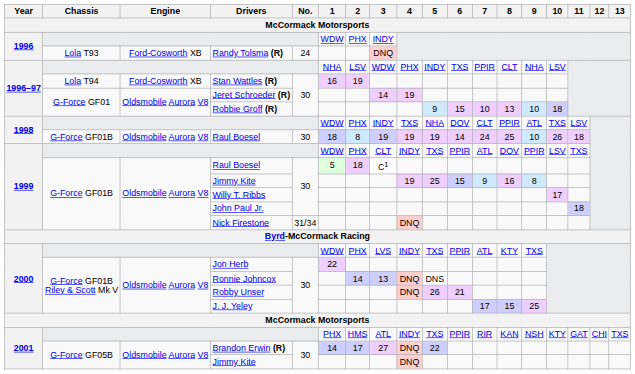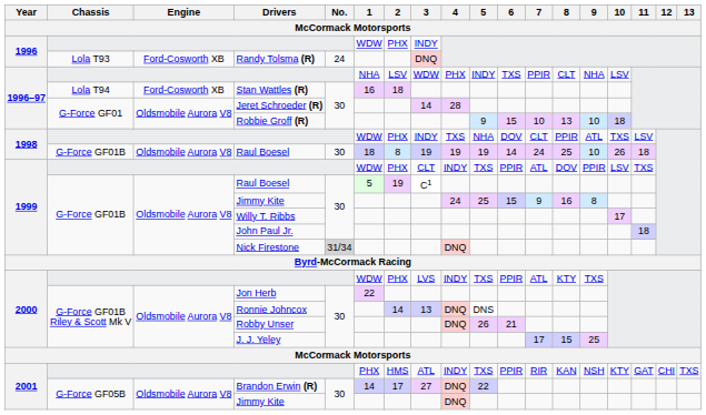Stan Wattles (R) | 2: 19 -> 18
Jeret Schroeder (R) | 4: 19 -> 28
1999 / Raul Boesel | 2: 18 -> 19
1999 / Jimmy Kite | 4: 19 -> 24
Nick Firestone | No.: no background -> lightgrey background
